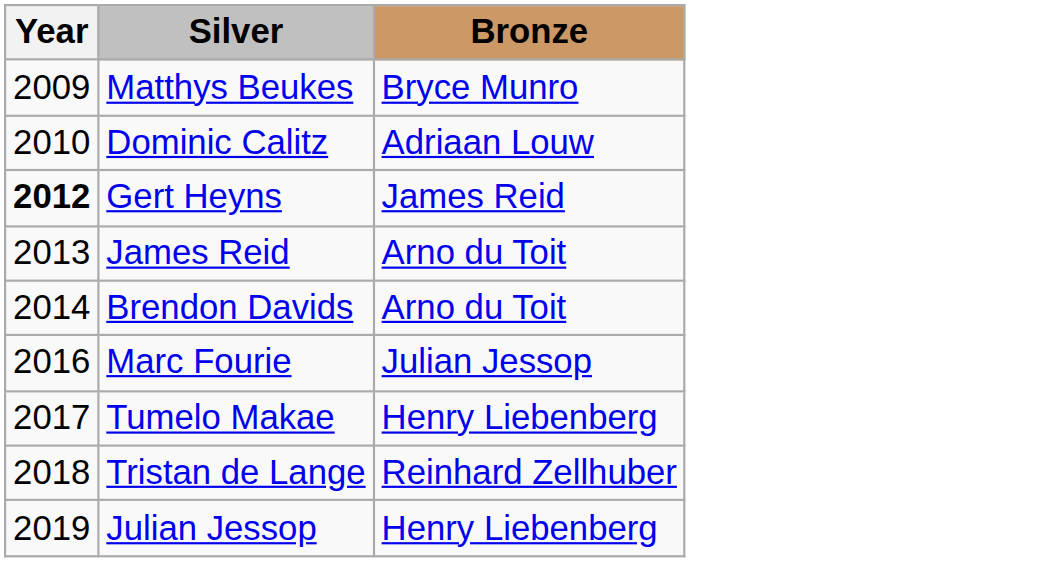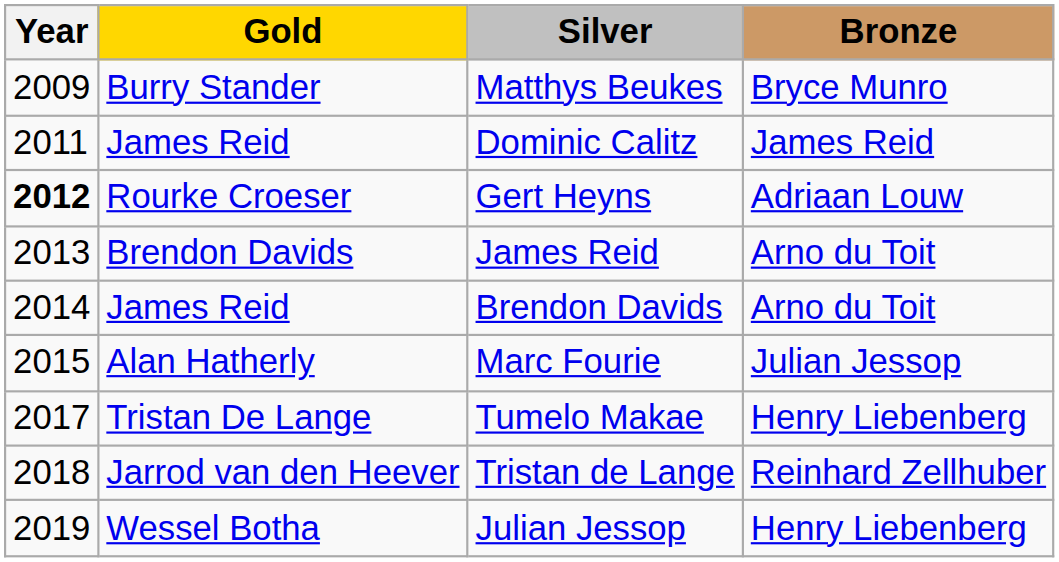+ column: Gold | Burry Stander | James Reid | Rourke Croeser | Brendon Davids | James Reid | Alan Hatherly | Tristan De Lange | Jarrod van den Heever | Wessel Botha
Dominic Calitz | Year: 2010 -> 2011
Dominic Calitz | Bronze: Adriaan Louw -> James Reid
Gert Heyns | Bronze: James Reid -> Adriaan Louw
Marc Fourie | Year: 2016 -> 2015
